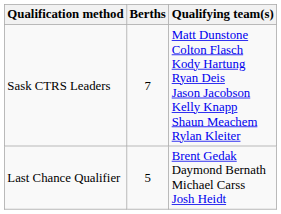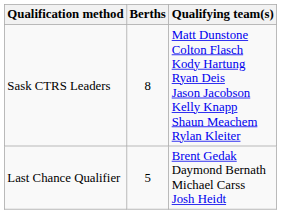Sask CTRS Leaders | Berths: 7 -> 8
